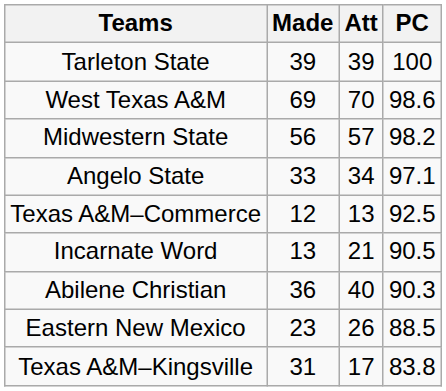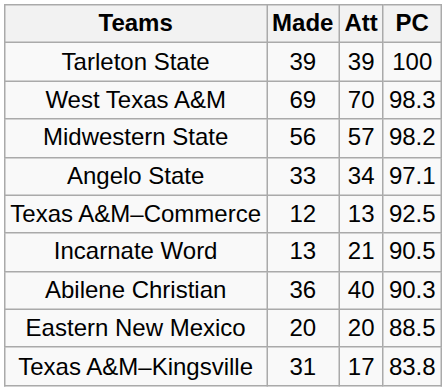West Texas A&M | PC: 98.6 -> 98.3
Eastern New Mexico | Made: 23 -> 20
Eastern New Mexico | Att: 26 -> 20
